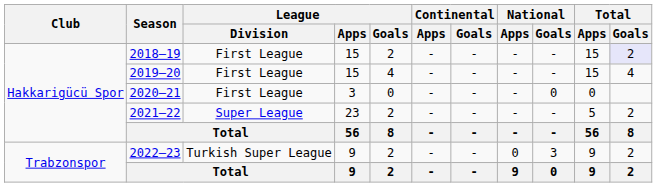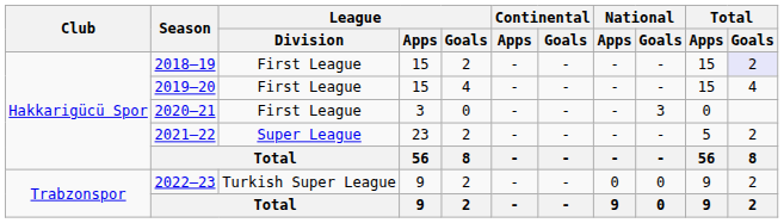2020–21 | National / Goals: 0 -> 3
2022–23 | National / Goals: 3 -> 0
